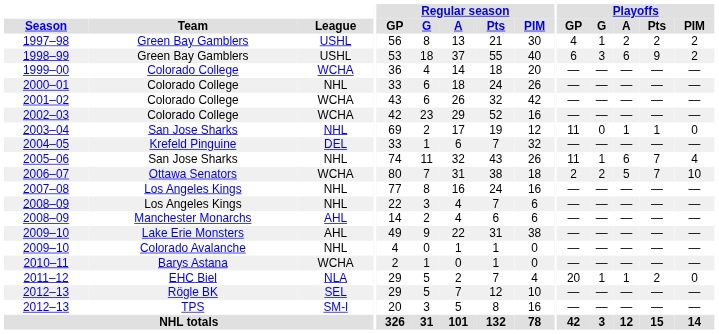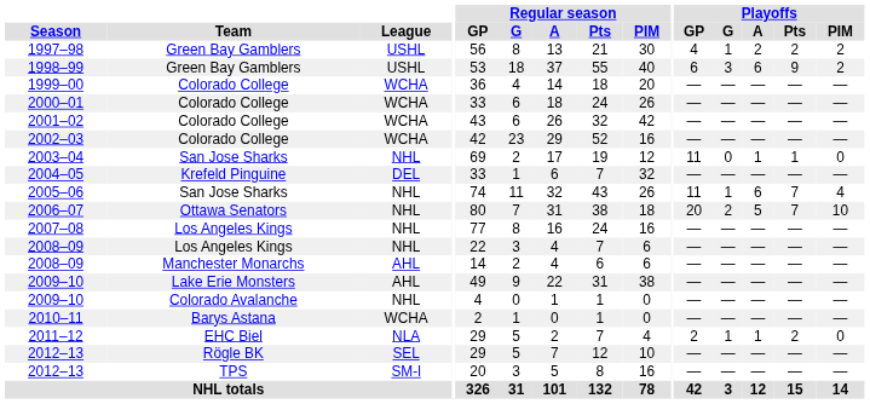2000–01 | League: NHL -> WCHA
2006–07 | League: WCHA -> NHL
2006–07 | Playoffs / GP: 2 -> 20
2011–12 | Playoffs / GP: 20 -> 2
